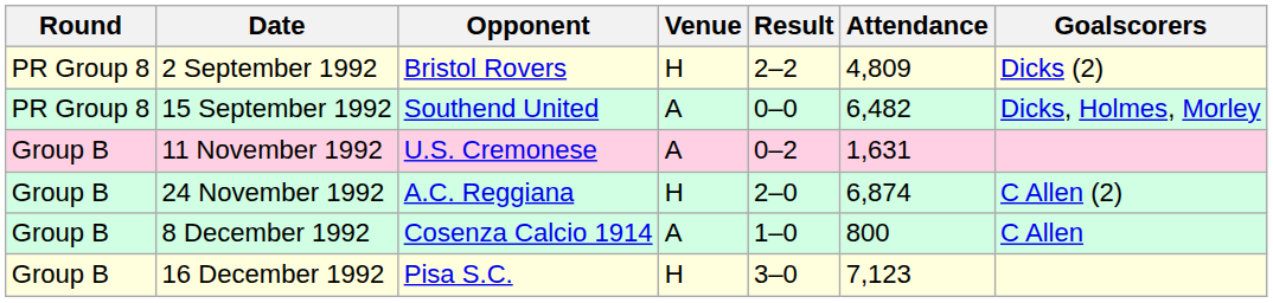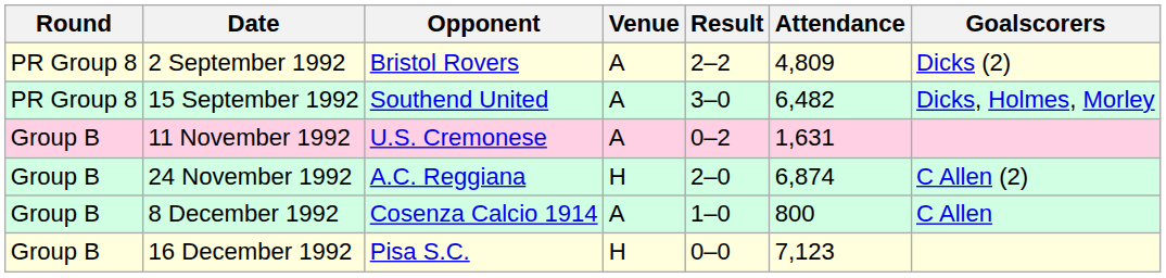2 September 1992 | Venue: H -> A
15 September 1992 | Result: 0–0 -> 3–0
16 December 1992 | Result: 3–0 -> 0–0
